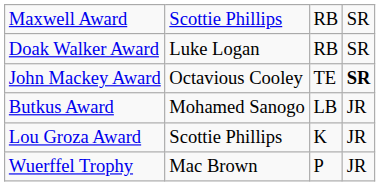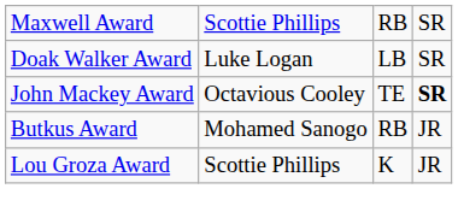Doak Walker Award | column 3: RB -> LB
Butkus Award | column 3: LB -> RB
- row: Wuerffel Trophy | Mac Brown | P | JR
